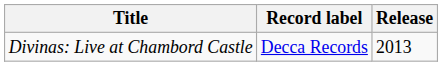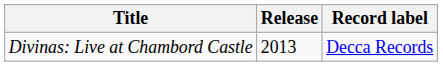columns swapped: Release <-> Record label
